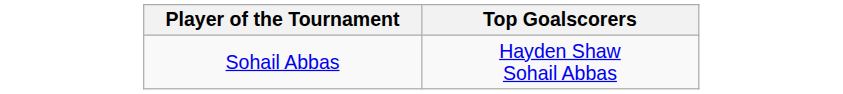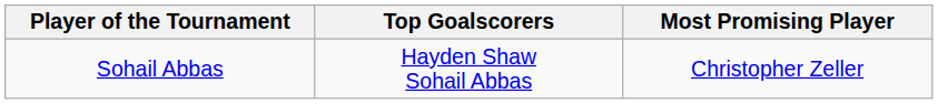+ column: Most Promising Player | Christopher Zeller
